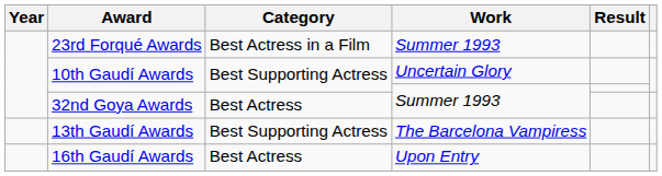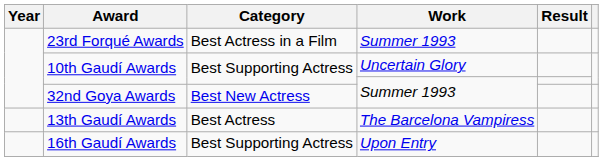32nd Goya Awards | Category: Best Actress -> Best New Actress
13th Gaudí Awards | Category: Best Supporting Actress -> Best Actress
16th Gaudí Awards | Category: Best Actress -> Best Supporting Actress
